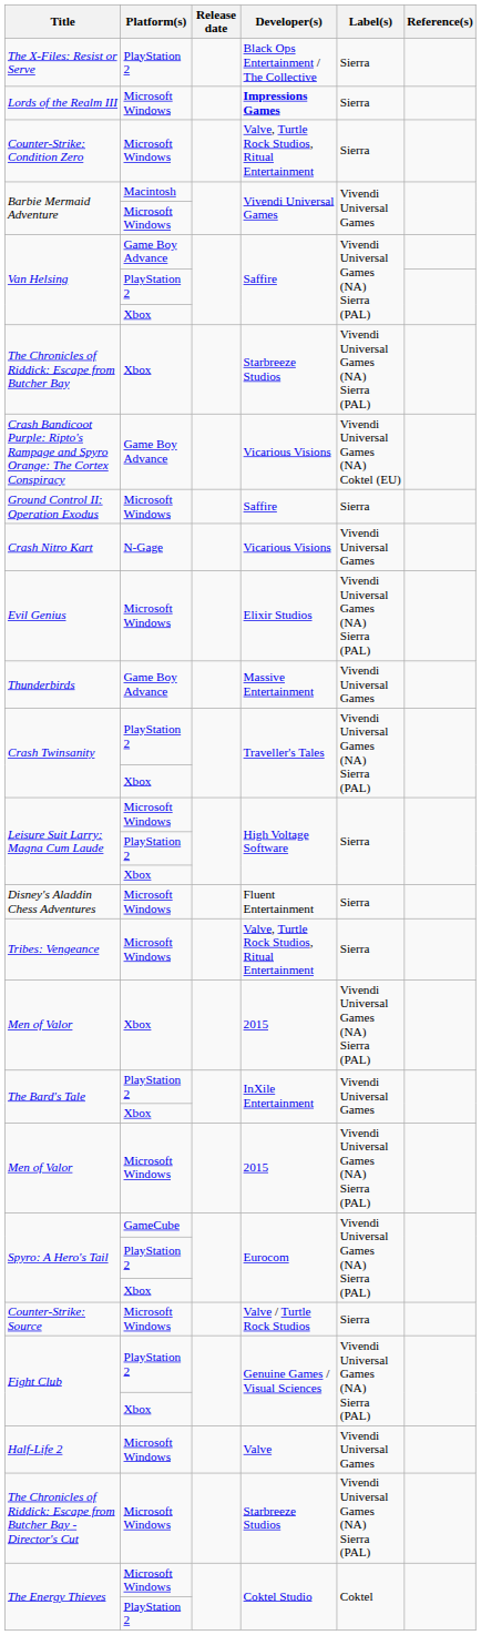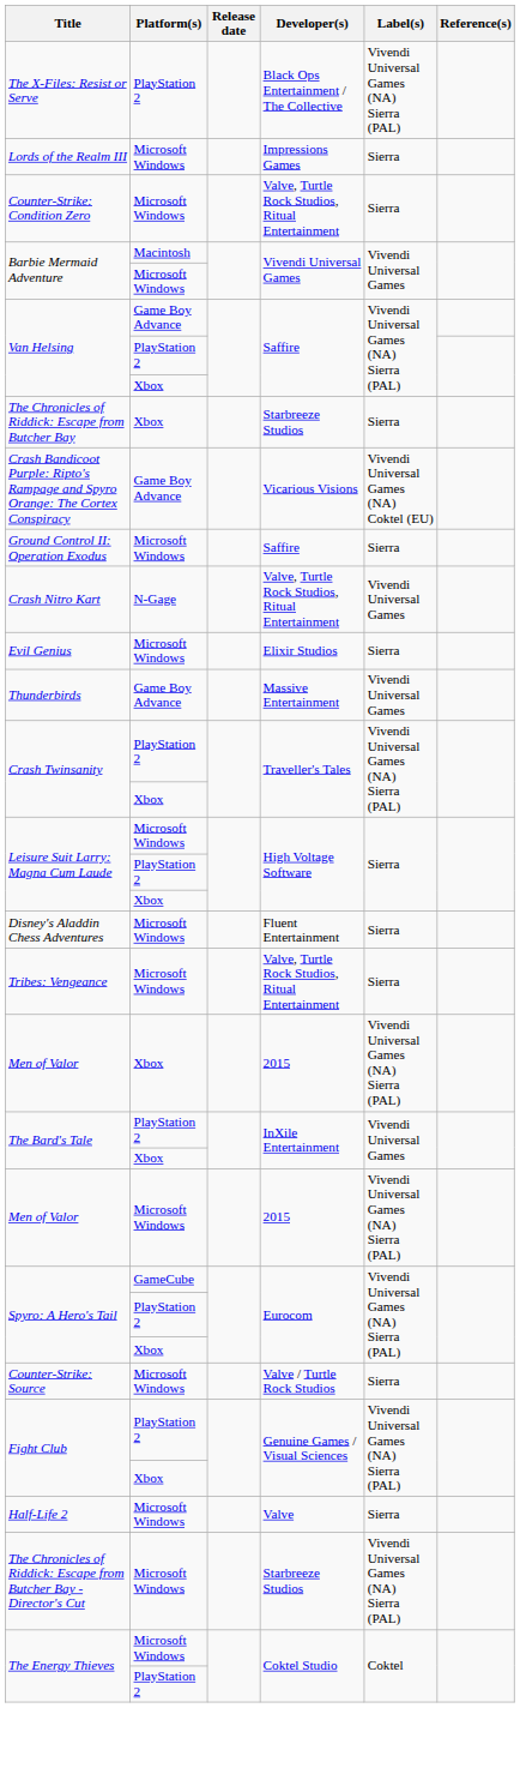The X-Files: Resist or Serve | Label(s): Sierra -> Vivendi Universal Games (NA) Sierra (PAL)
Lords of the Realm III | Developer(s): bold -> normal
The Chronicles of Riddick: Escape from Butcher Bay | Label(s): Vivendi Universal Games (NA) Sierra (PAL) -> Sierra
Crash Nitro Kart | Developer(s): Vicarious Visions -> Valve, Turtle Rock Studios, Ritual Entertainment
Evil Genius | Label(s): Vivendi Universal Games (NA) Sierra (PAL) -> Sierra
Half-Life 2 | Label(s): Vivendi Universal Games -> Sierra
